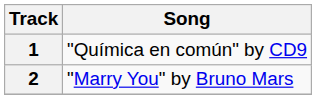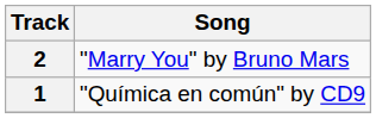rows swapped: 1 <-> 2
